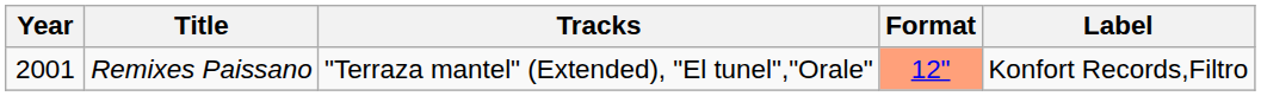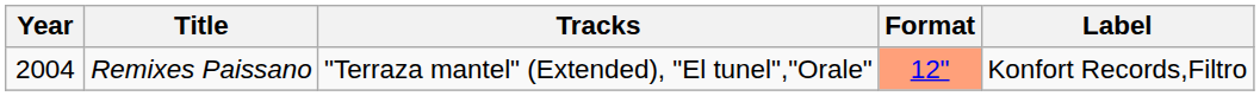Remixes Paissano | Year: 2001 -> 2004
